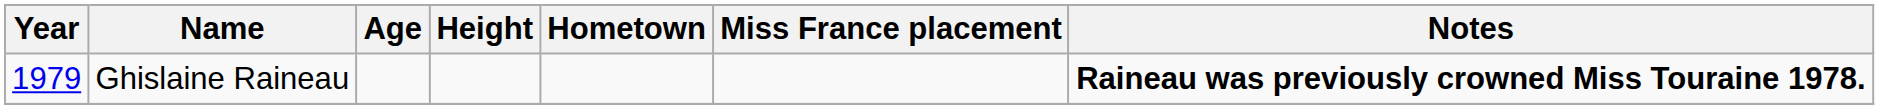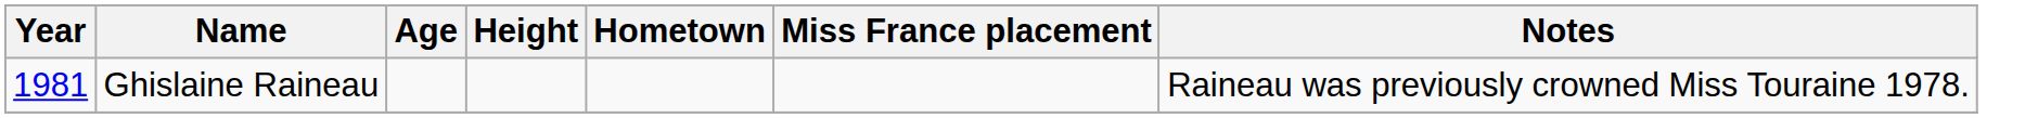Ghislaine Raineau | Year: 1979 -> 1981
Ghislaine Raineau | Notes: bold -> normal
